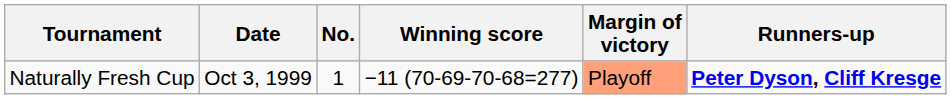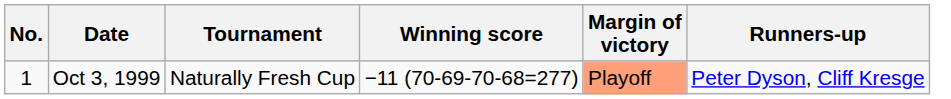columns swapped: No. <-> Tournament
Oct 3, 1999 | Runners-up: bold -> normal
